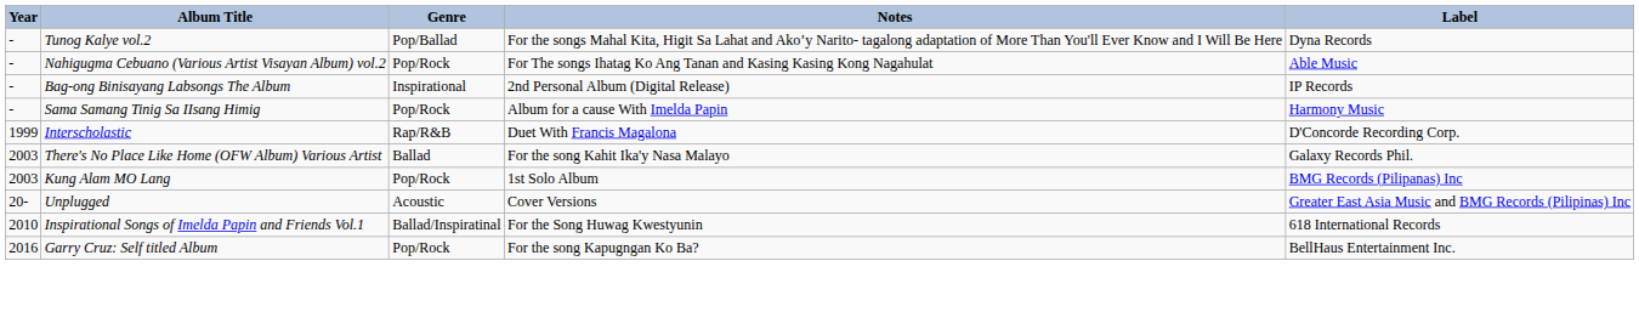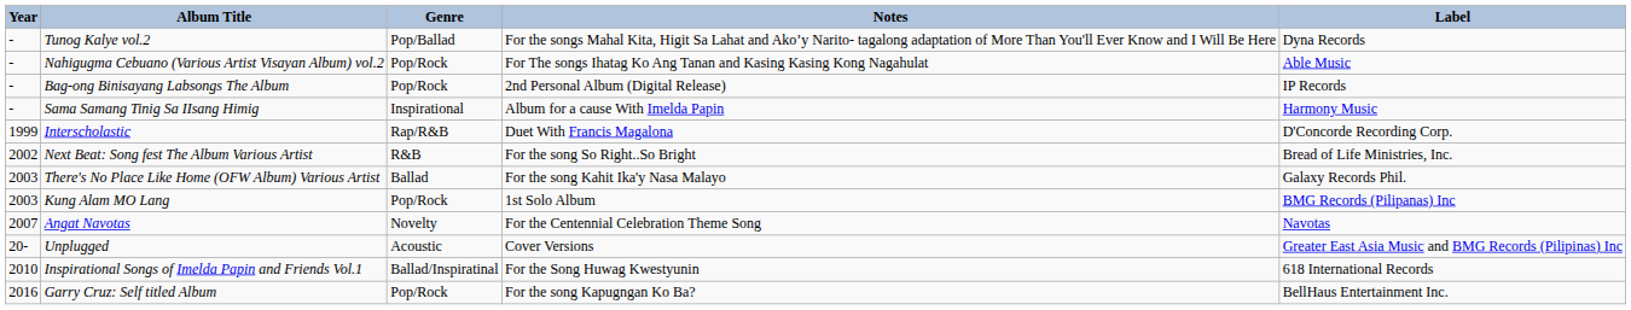Bag-ong Binisayang Labsongs The Album | Genre: Inspirational -> Pop/Rock
Sama Samang Tinig Sa IIsang Himig | Genre: Pop/Rock -> Inspirational
+ row: 2002 | Next Beat: Song fest The Album Various Artist | R&B | For the song So Right..So Bright | Bread of Life Ministries, Inc.
+ row: 2007 | Angat Navotas | Novelty | For the Centennial Celebration Theme Song | Navotas
